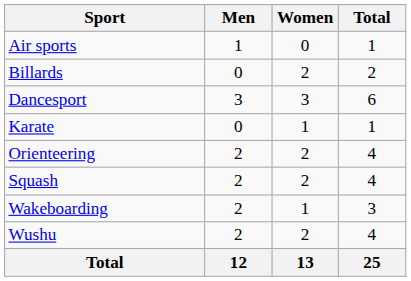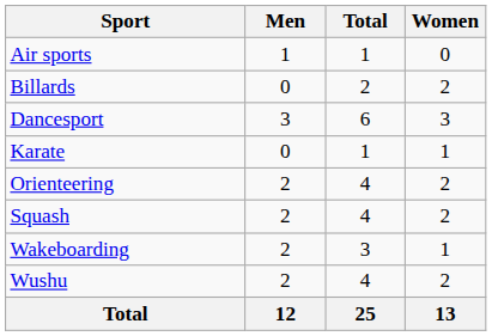columns swapped: Women <-> Total
